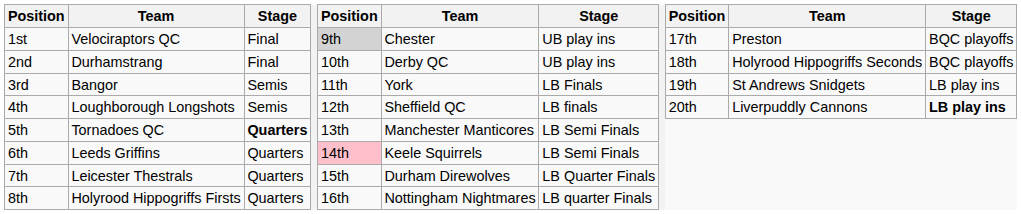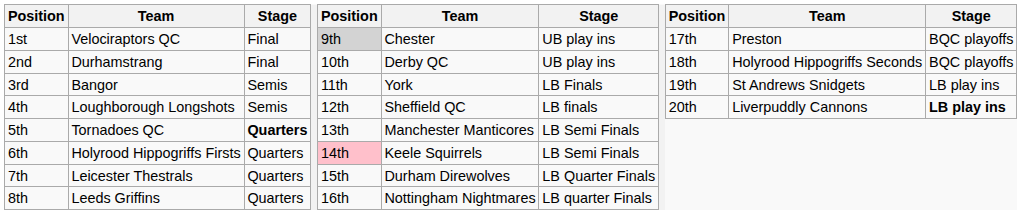6th | column 2: Leeds Griffins -> Holyrood Hippogriffs Firsts
8th | column 2: Holyrood Hippogriffs Firsts -> Leeds Griffins
